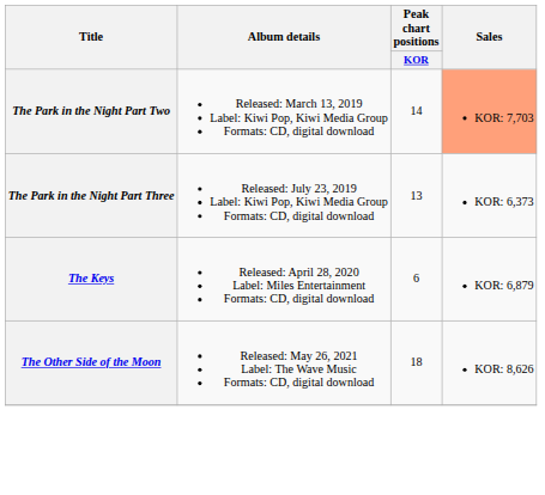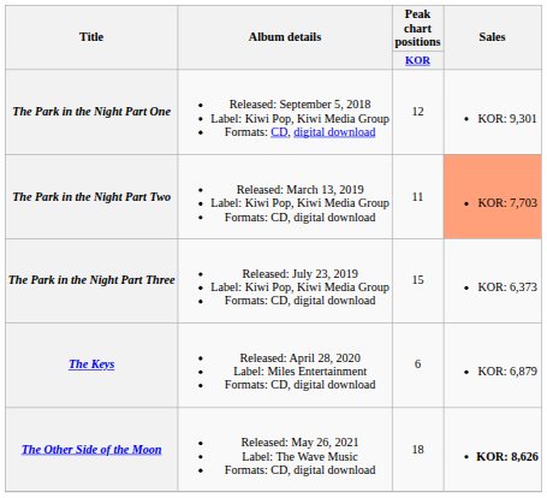+ row: The Park in the Night Part One | Released: September 5, 2018 Label: Kiwi Pop, Kiwi Media Group Formats: CD, digital download | 12 | KOR: 9,301
The Park in the Night Part Two | Peak chart positions / KOR: 14 -> 11
The Park in the Night Part Three | Peak chart positions / KOR: 13 -> 15
The Other Side of the Moon | Sales: normal -> bold
